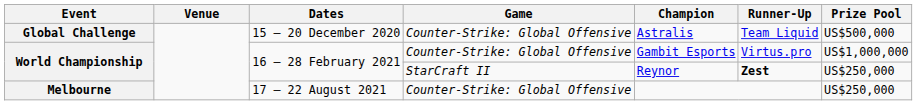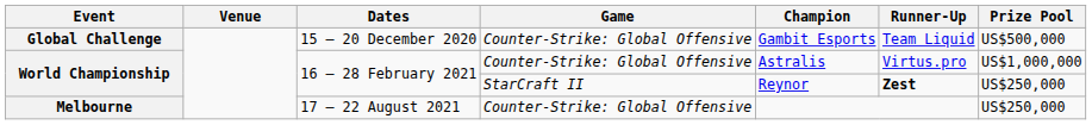Global Challenge | Champion: Astralis -> Gambit Esports
World Championship / Counter-Strike: Global Offensive | Champion: Gambit Esports -> Astralis
